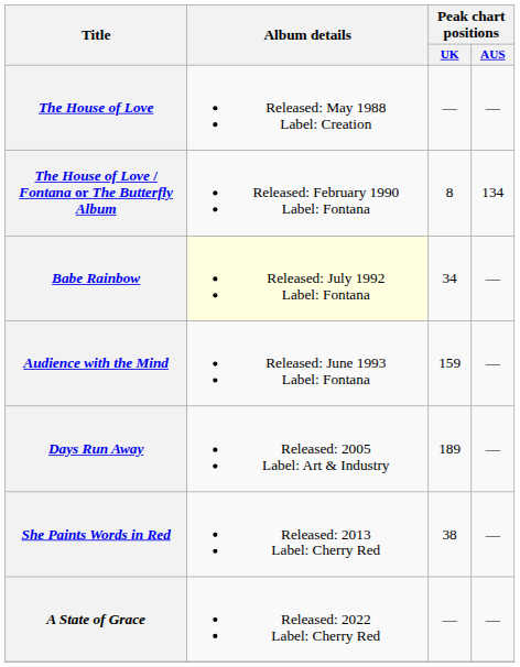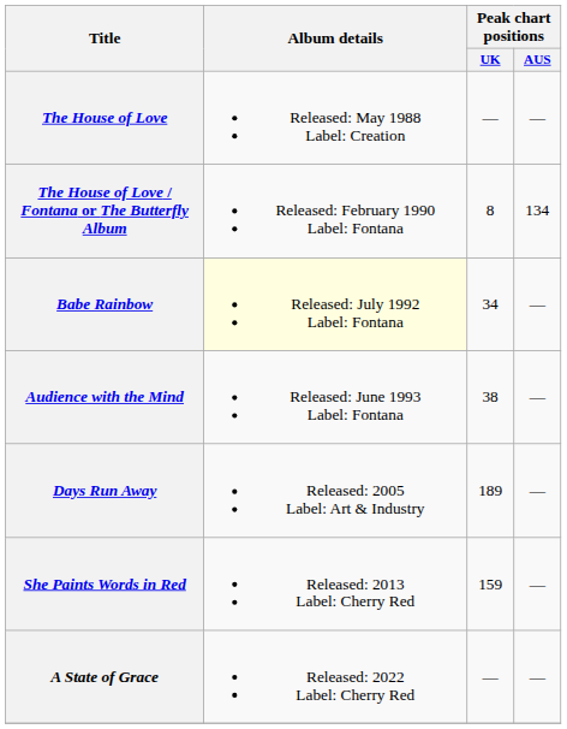Audience with the Mind | Peak chart positions / UK: 159 -> 38
She Paints Words in Red | Peak chart positions / UK: 38 -> 159
